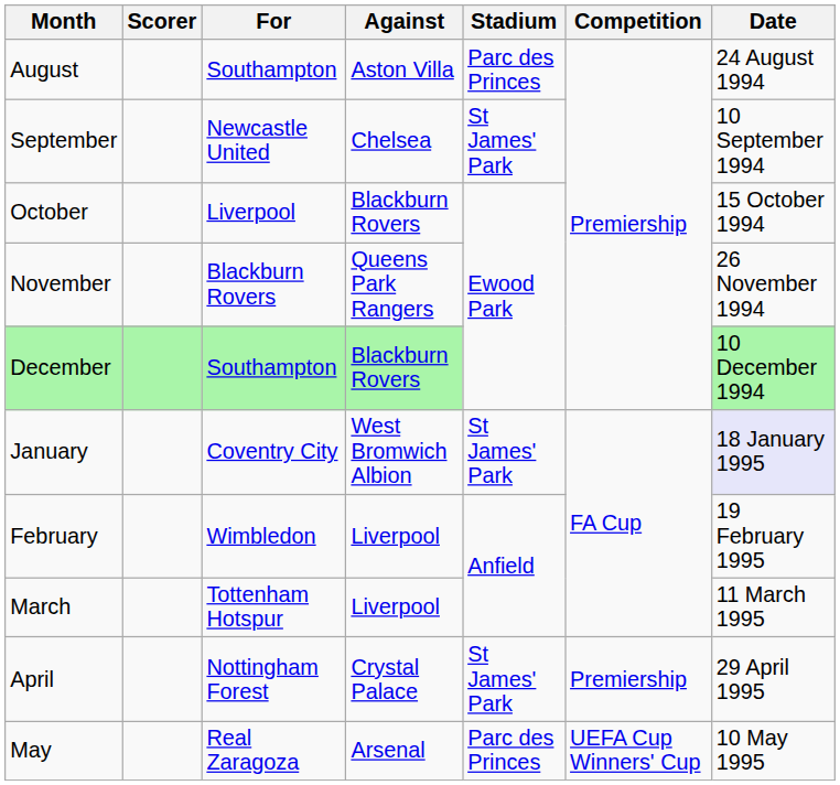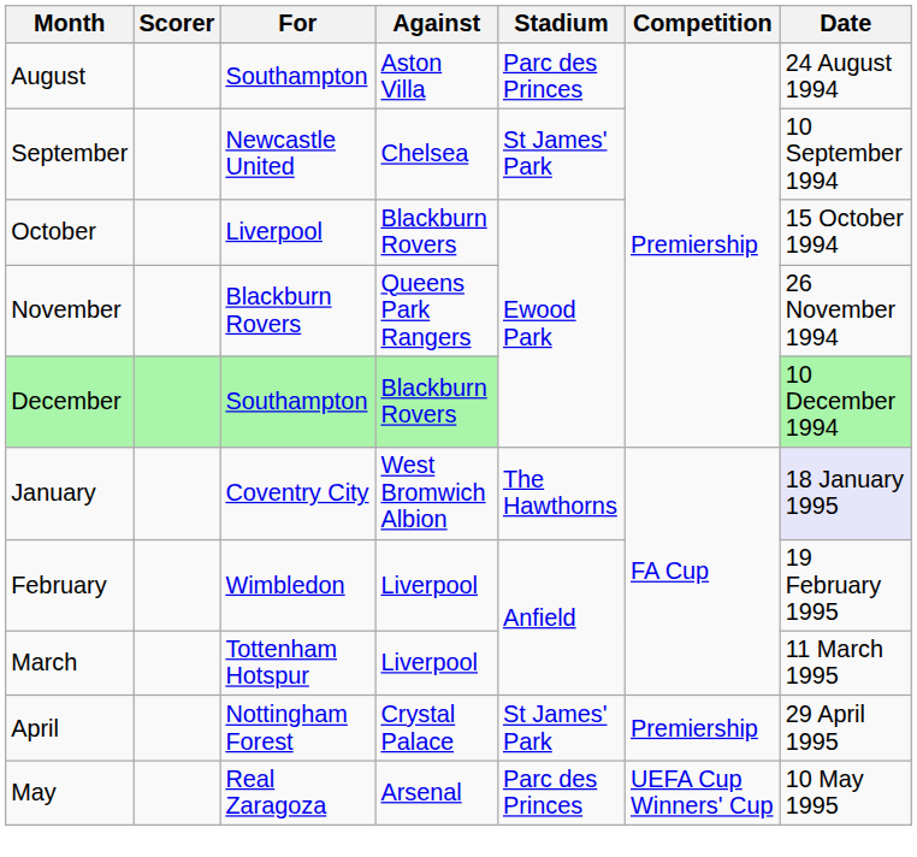January | Stadium: St James' Park -> The Hawthorns
